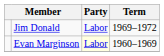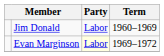Jim Donald | Term: 1969–1972 -> 1960–1969
Evan Marginson | Term: 1960–1969 -> 1969–1972
